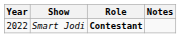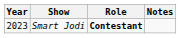Smart Jodi | Year: 2022 -> 2023
